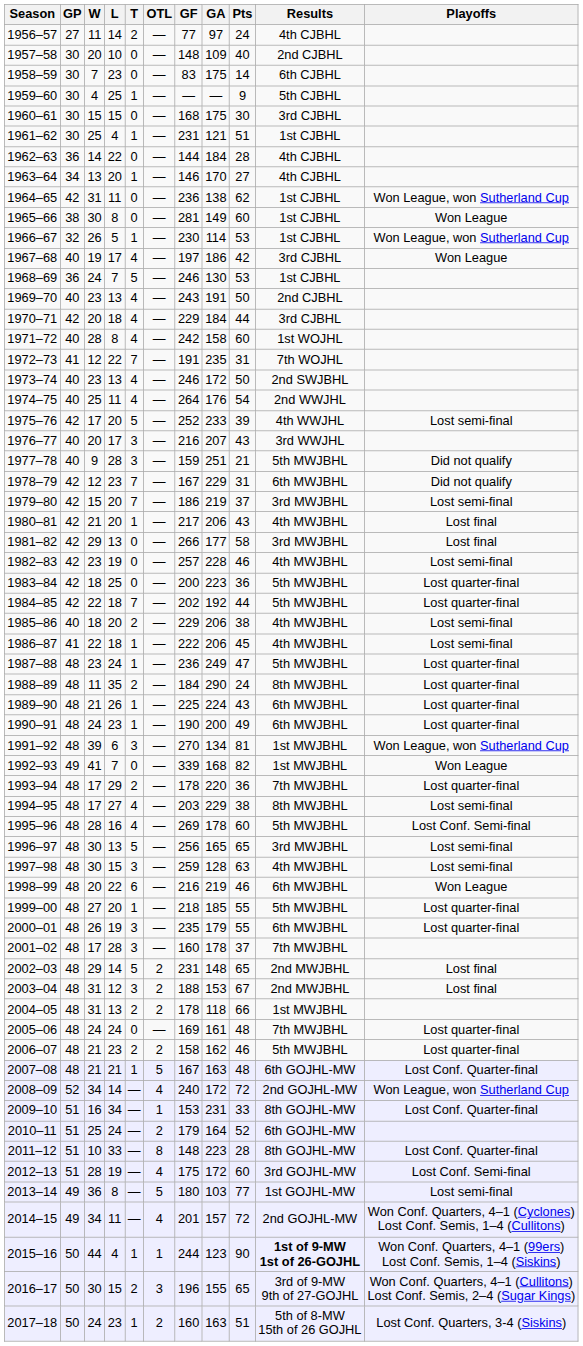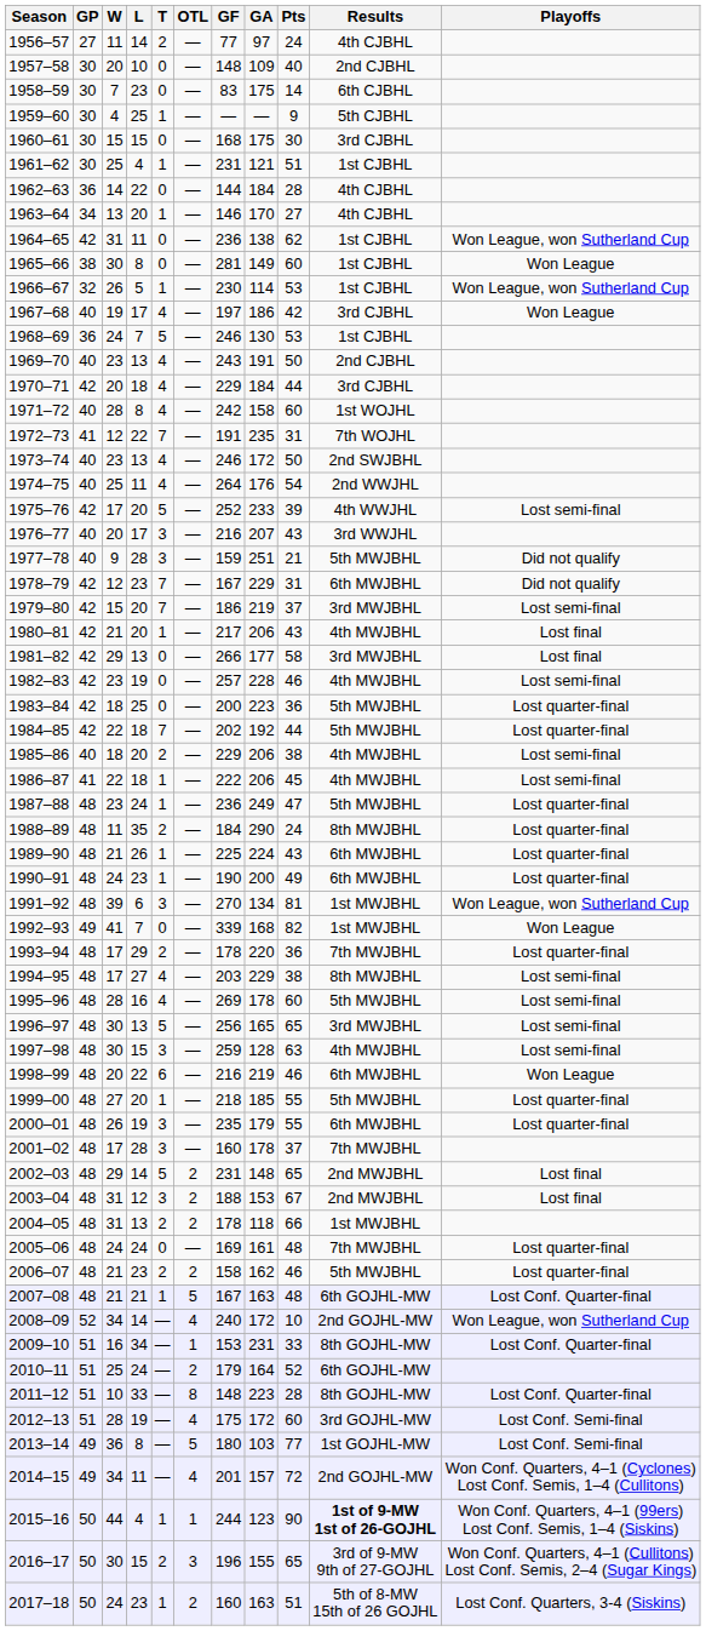1995–96 | Playoffs: Lost Conf. Semi-final -> Lost semi-final
2008–09 | Pts: 72 -> 10
2013–14 | Playoffs: Lost semi-final -> Lost Conf. Semi-final
